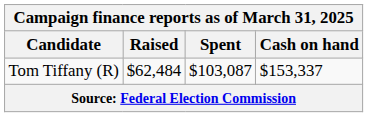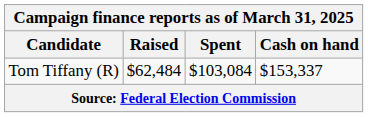Tom Tiffany (R) | Spent: $103,087 -> $103,084
